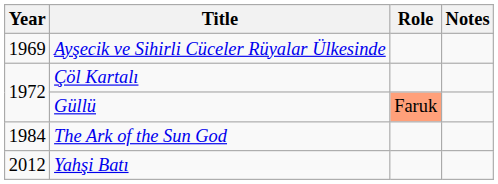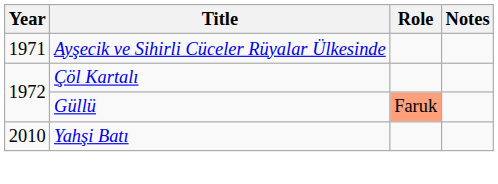Ayşecik ve Sihirli Cüceler Rüyalar Ülkesinde | Year: 1969 -> 1971
- row: 1984 | The Ark of the Sun God
Yahşi Batı | Year: 2012 -> 2010
